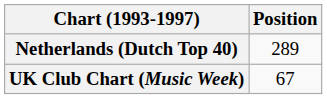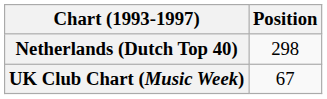Netherlands (Dutch Top 40) | Position: 289 -> 298
